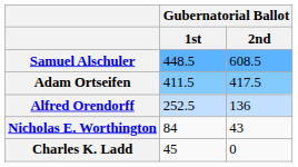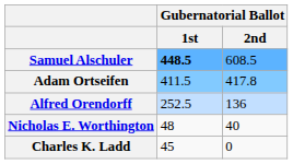Samuel Alschuler | Gubernatorial Ballot / 1st: normal -> bold
Adam Ortseifen | Gubernatorial Ballot / 2nd: 417.5 -> 417.8
Nicholas E. Worthington | Gubernatorial Ballot / 1st: 84 -> 48
Nicholas E. Worthington | Gubernatorial Ballot / 2nd: 43 -> 40
